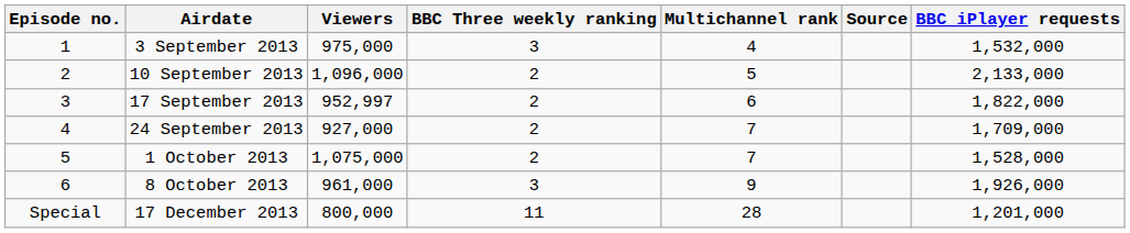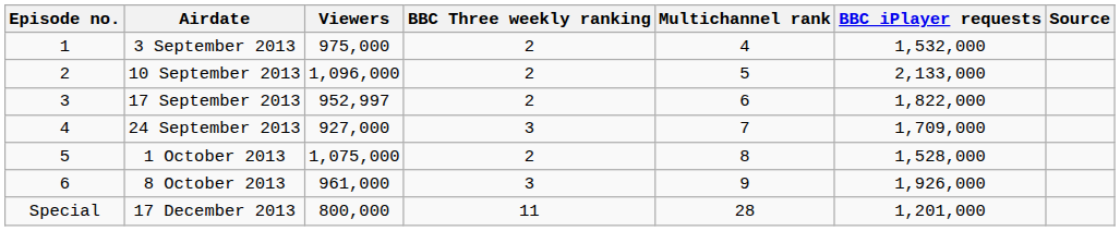columns swapped: BBC iPlayer requests <-> Source
3 September 2013 | BBC Three weekly ranking: 3 -> 2
24 September 2013 | BBC Three weekly ranking: 2 -> 3
1 October 2013 | Multichannel rank: 7 -> 8
